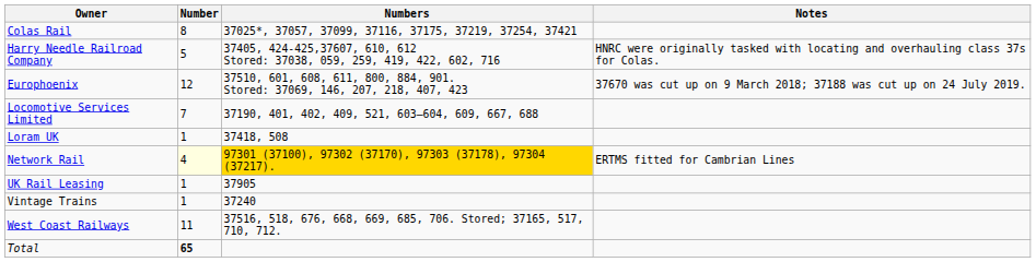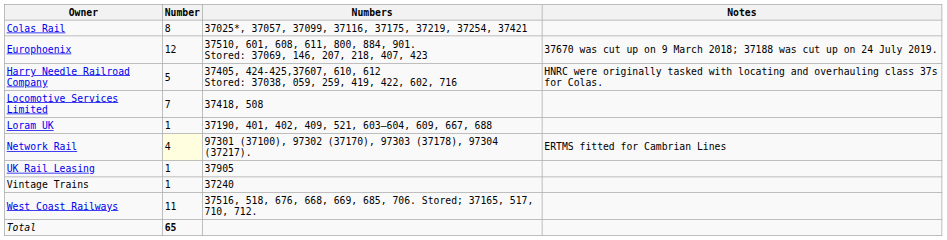rows swapped: Europhoenix <-> Harry Needle Railroad Company
Locomotive Services Limited | Numbers: 37190, 401, 402, 409, 521, 603–604, 609, 667, 688 -> 37418, 508
Loram UK | Numbers: 37418, 508 -> 37190, 401, 402, 409, 521, 603–604, 609, 667, 688
Network Rail | Numbers: gold background -> no background
